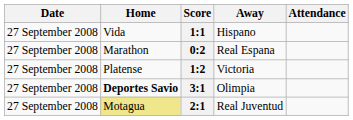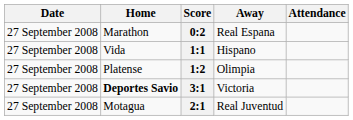rows swapped: 0:2 <-> 1:1
1:2 | Away: Victoria -> Olimpia
3:1 | Away: Olimpia -> Victoria
2:1 | Home: khaki background -> no background
